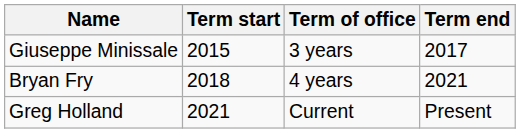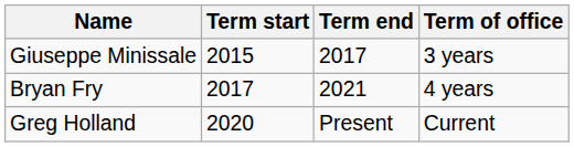columns swapped: Term end <-> Term of office
Bryan Fry | Term start: 2018 -> 2017
Greg Holland | Term start: 2021 -> 2020
